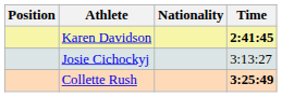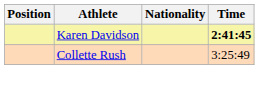- row: Josie Cichockyj | 3:13:27
Collette Rush | Time: bold -> normal
